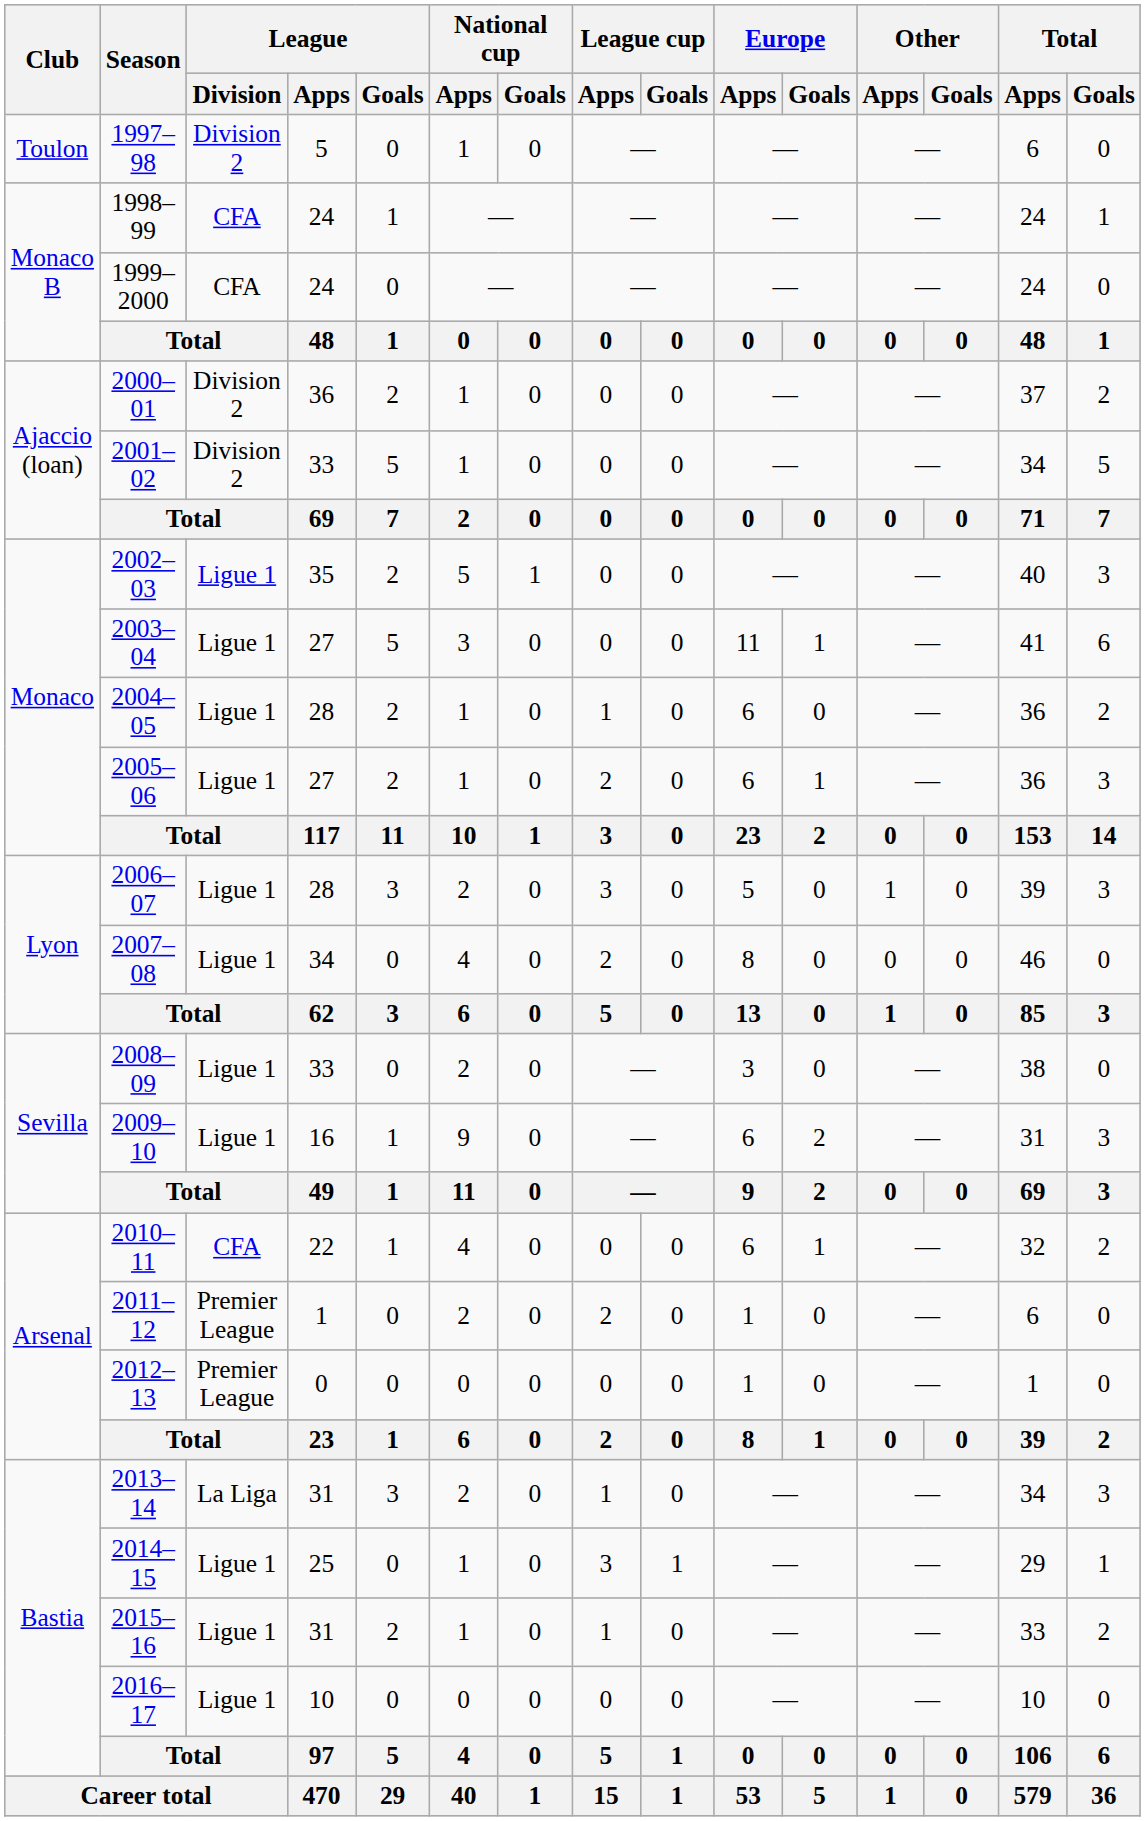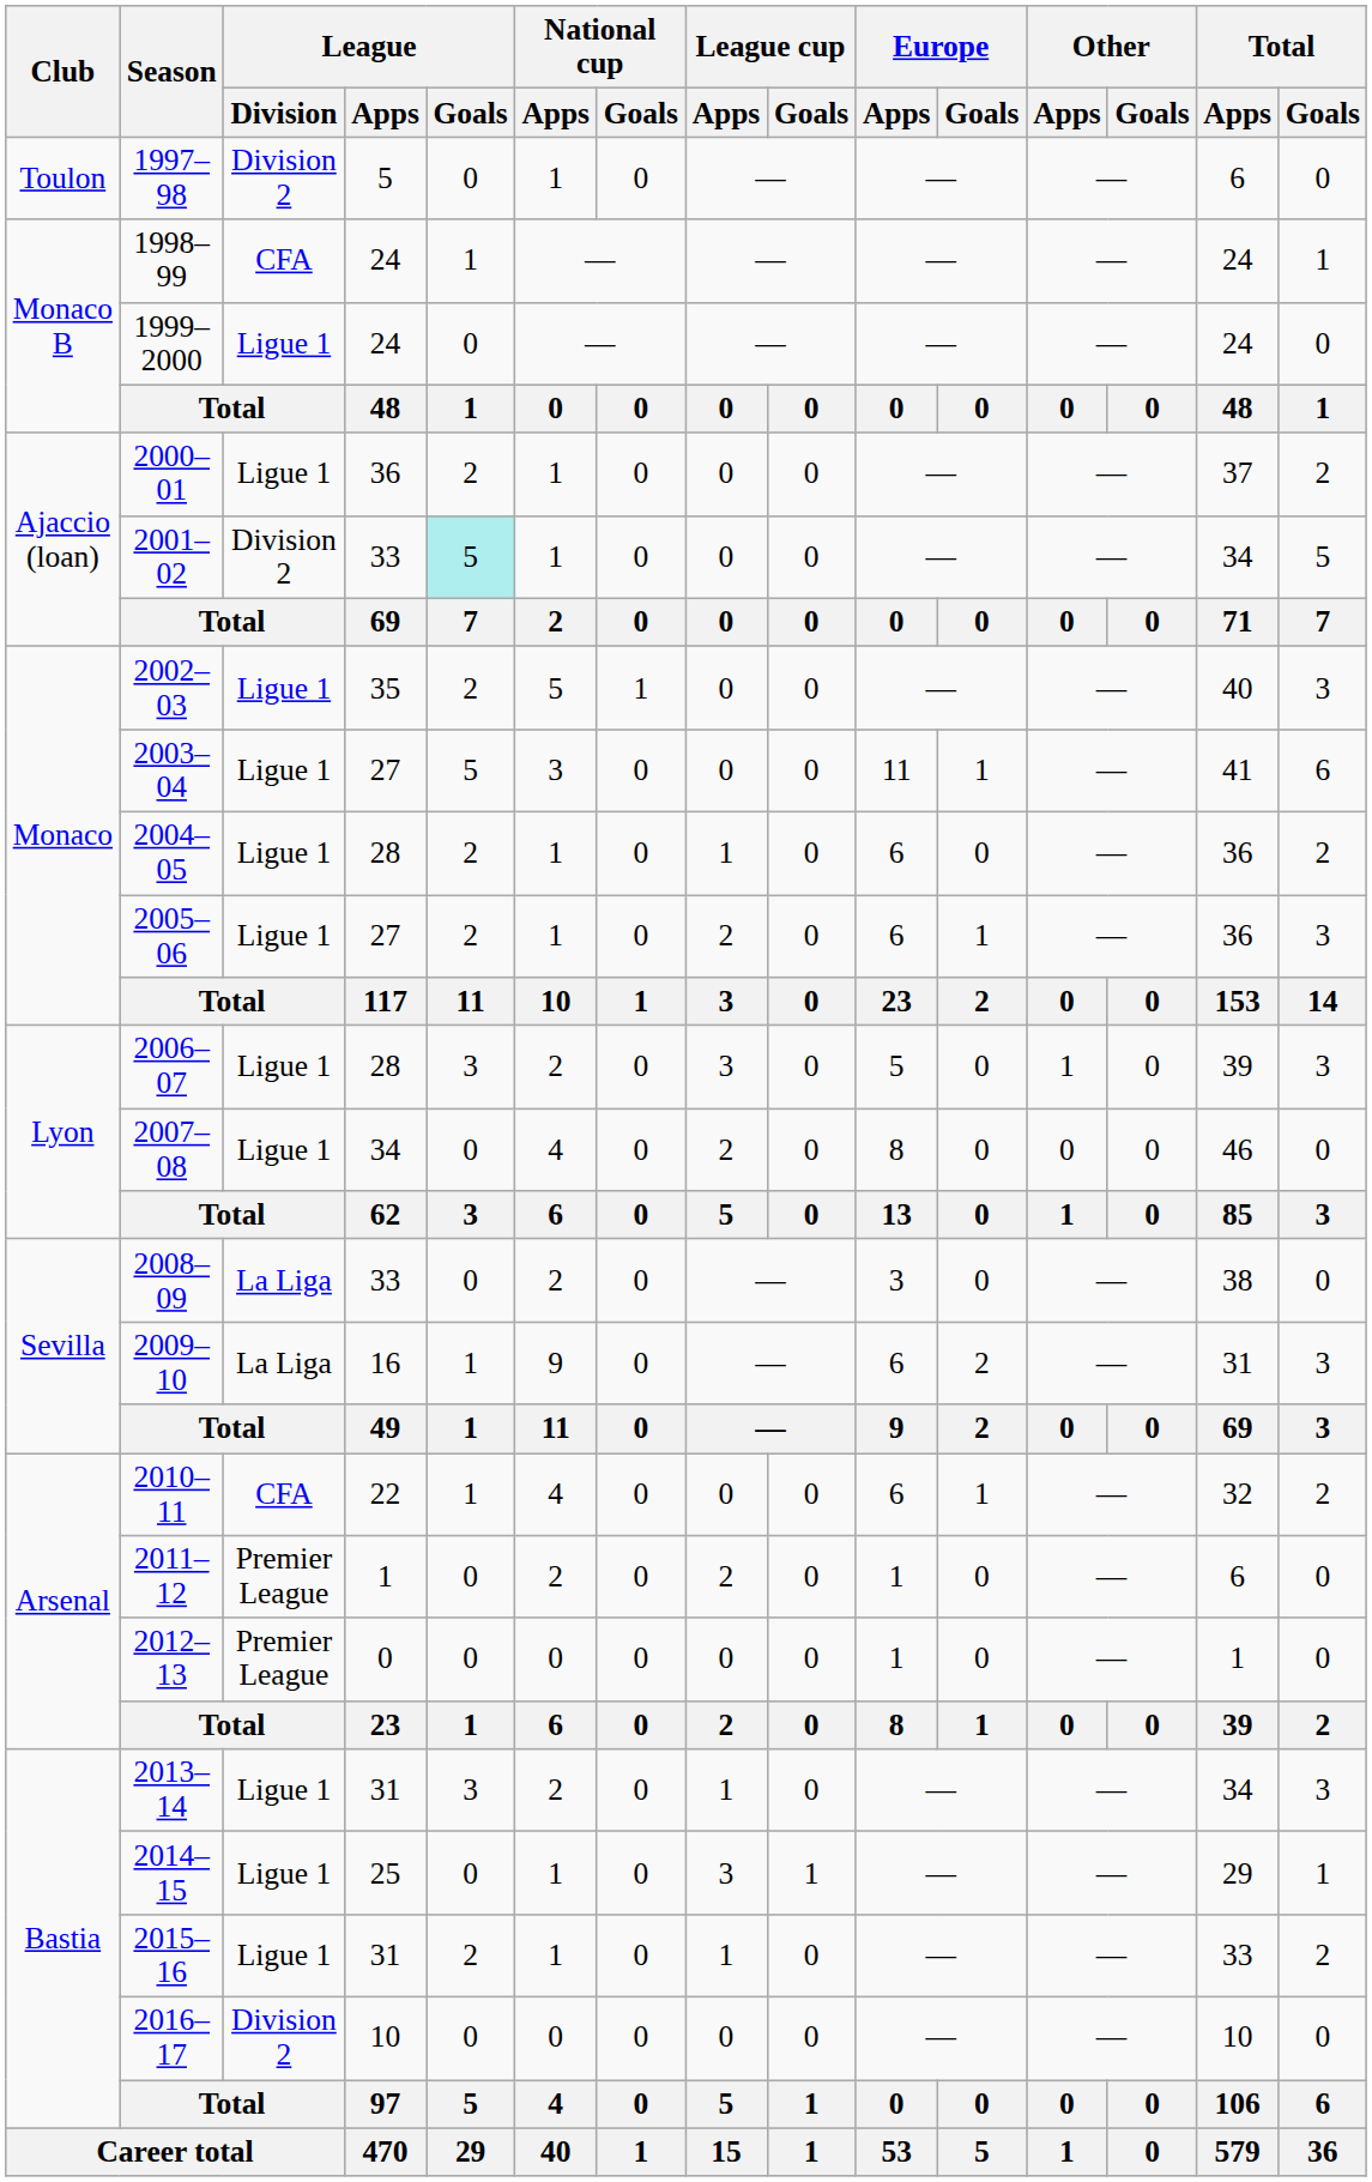1999–2000 | League / Division: CFA -> Ligue 1
2000–01 | League / Division: Division 2 -> Ligue 1
2001–02 | League / Goals: no background -> paleturquoise background
2008–09 | League / Division: Ligue 1 -> La Liga
2009–10 | League / Division: Ligue 1 -> La Liga
2013–14 | League / Division: La Liga -> Ligue 1
2016–17 | League / Division: Ligue 1 -> Division 2
